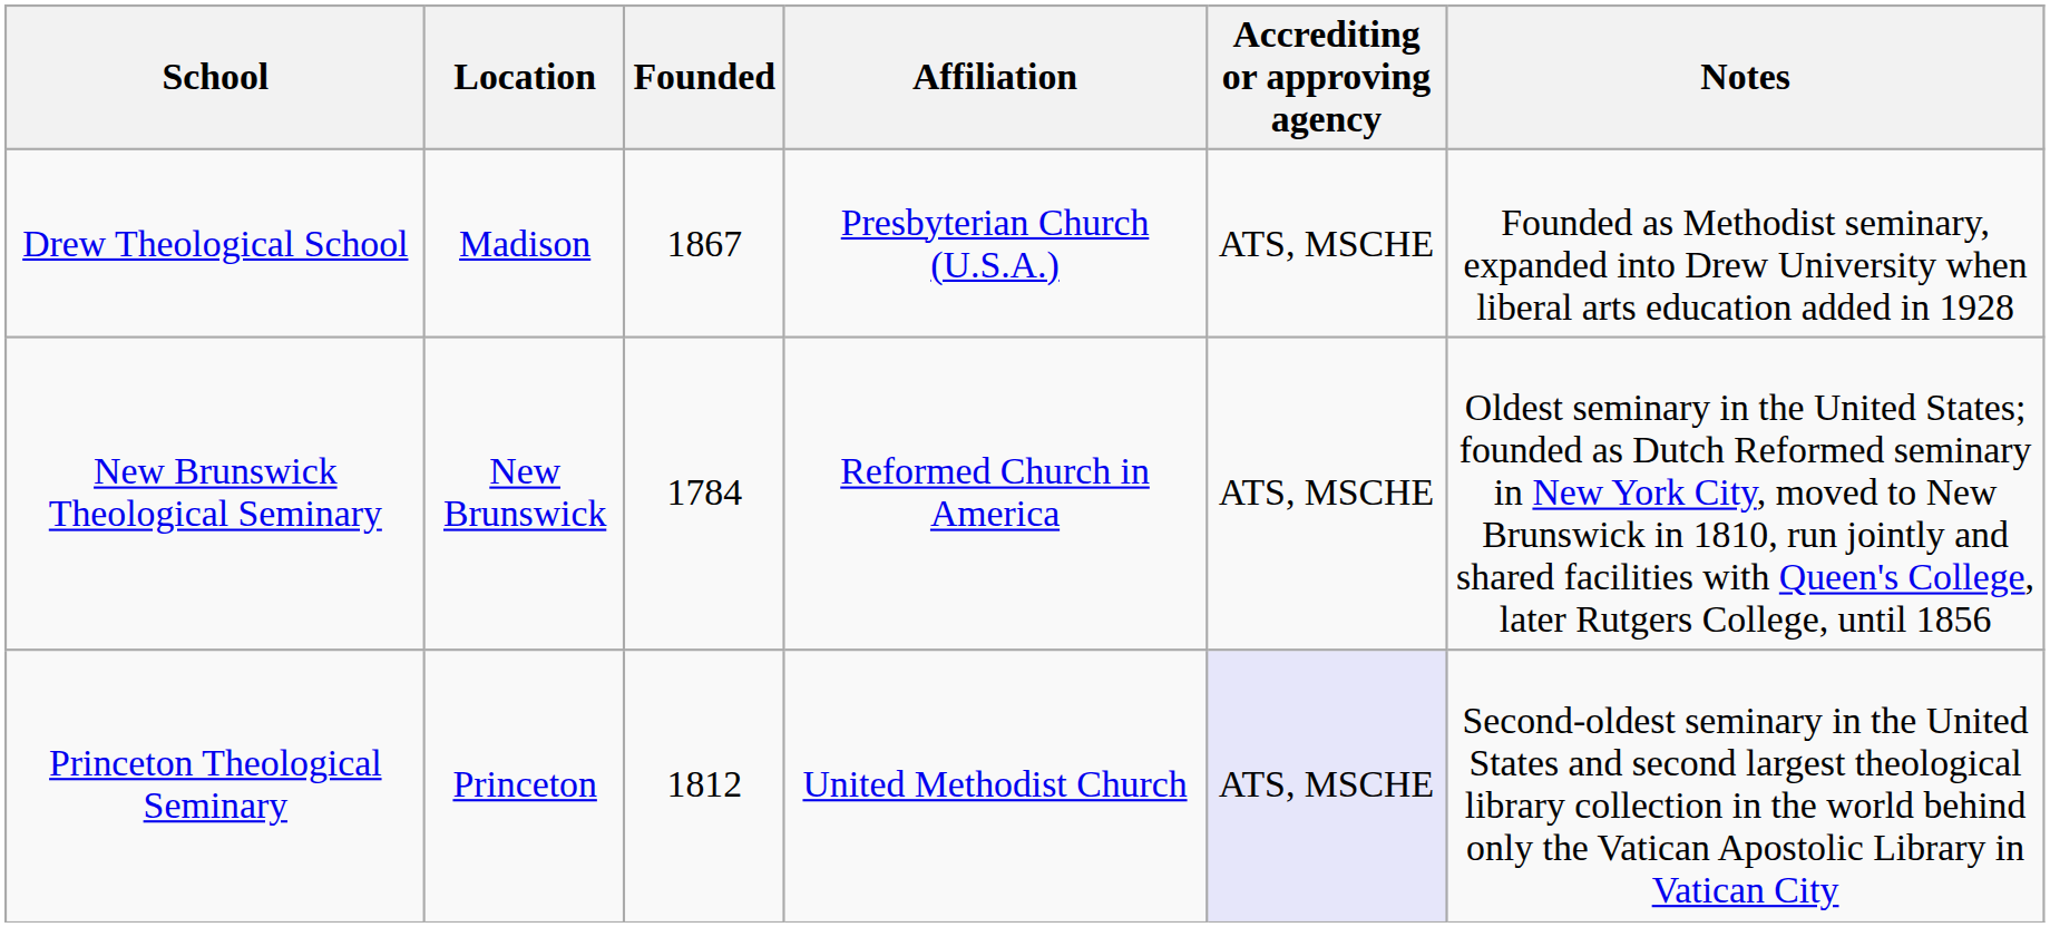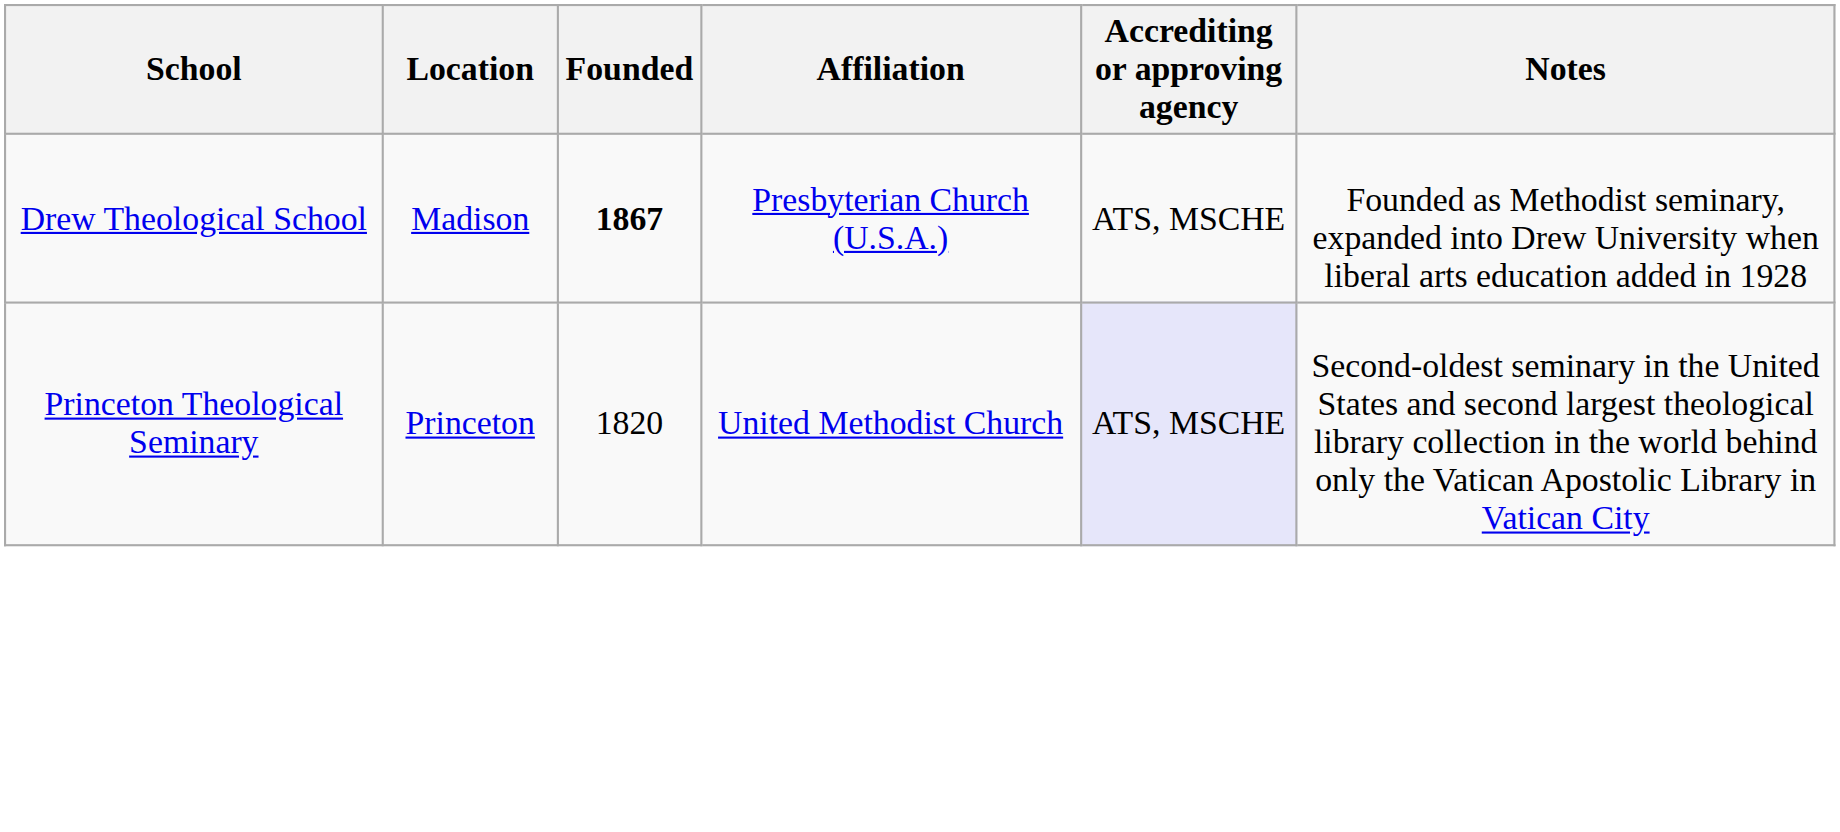Drew Theological School | Founded: normal -> bold
- row: New Brunswick Theological Seminary | New Brunswick | 1784 | Reformed Church in America | ATS, MSCHE | Oldest seminary in the United States; founded as Dutch Reformed seminary in New York City, moved to New Brunswick in 1810, run jointly and shared facilities with Queen's College, later Rutgers College, until 1856
Princeton Theological Seminary | Founded: 1812 -> 1820
